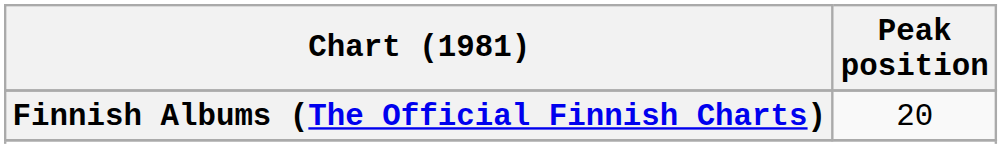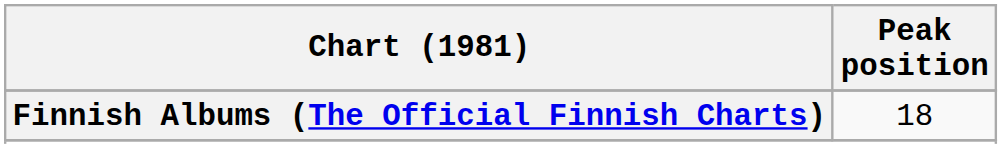Finnish Albums (The Official Finnish Charts) | Peak position: 20 -> 18
